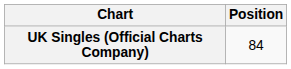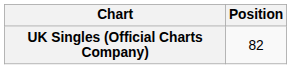UK Singles (Official Charts Company) | Position: 84 -> 82
